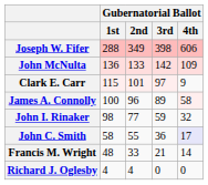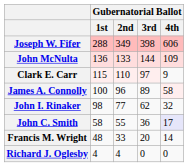John McNulta | Gubernatorial Ballot / 3rd: 142 -> 144
Clark E. Carr | Gubernatorial Ballot / 2nd: 101 -> 110
John I. Rinaker | Gubernatorial Ballot / 3rd: 59 -> 62
Francis M. Wright | Gubernatorial Ballot / 3rd: 21 -> 20
